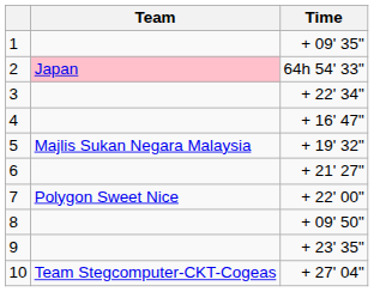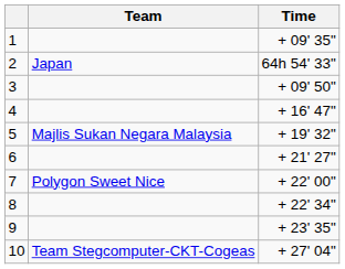2 | Team: pink background -> no background
3 | Time: + 22' 34" -> + 09' 50"
8 | Time: + 09' 50" -> + 22' 34"
